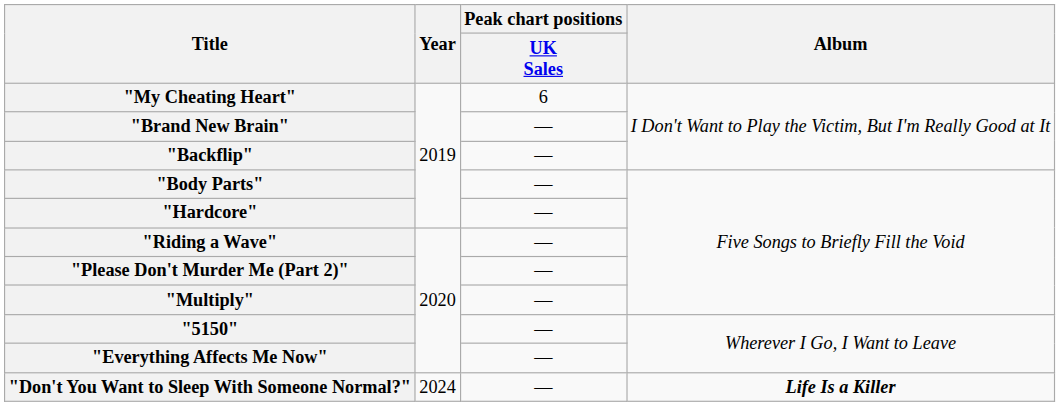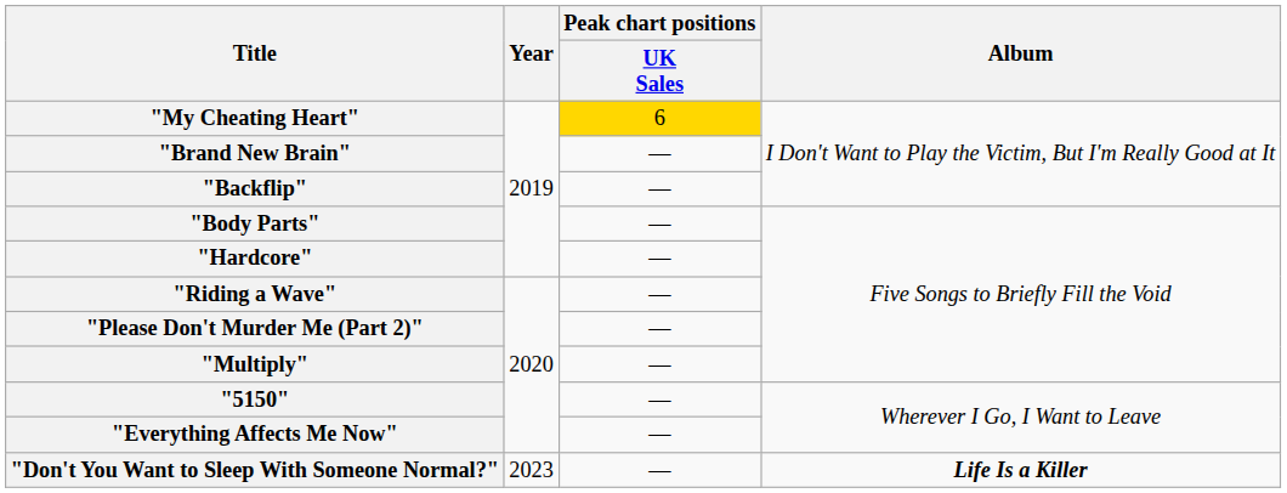"My Cheating Heart" | Peak chart positions / UK Sales: no background -> gold background
"Don't You Want to Sleep With Someone Normal?" | Year: 2024 -> 2023
